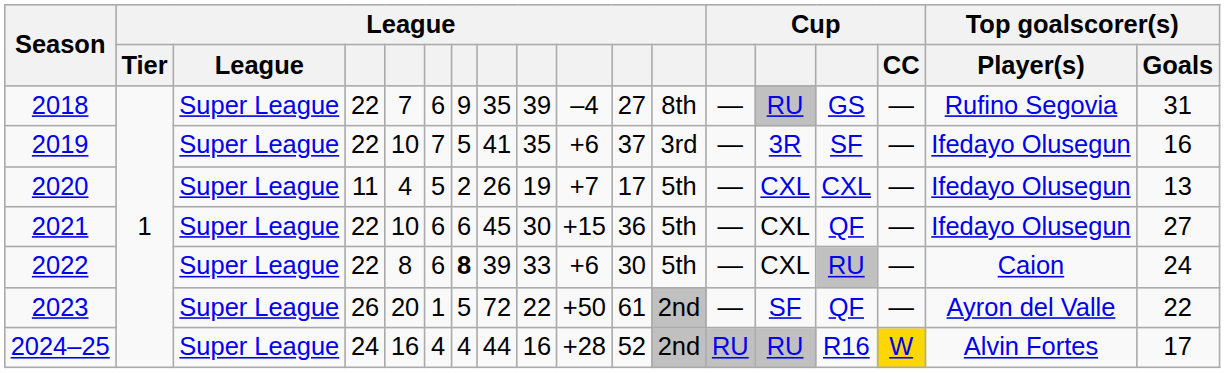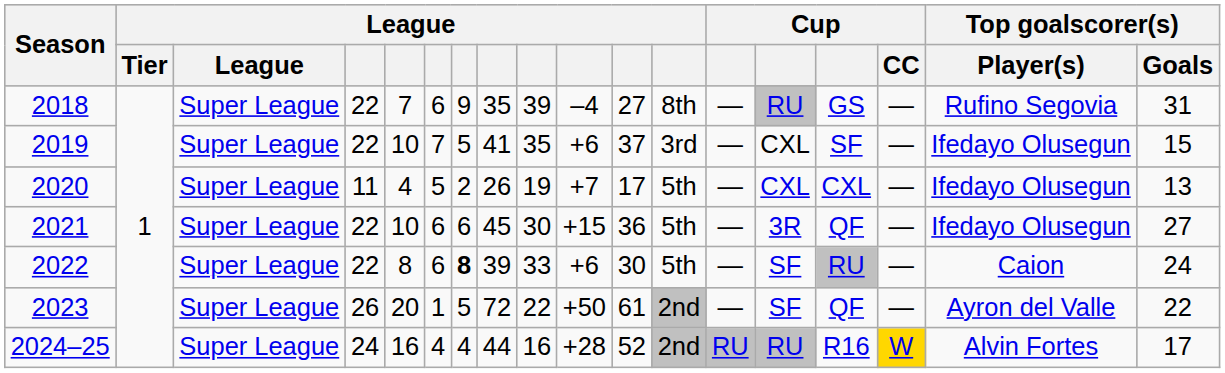2019 | column 14: 3R -> CXL
2019 | Top goalscorer(s) / Goals: 16 -> 15
2021 | column 14: CXL -> 3R
2022 | column 14: CXL -> SF
